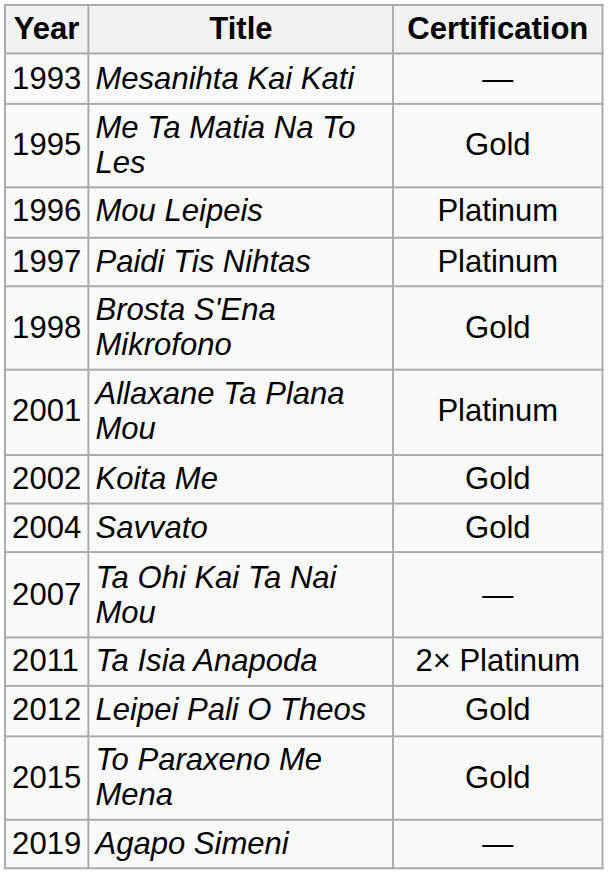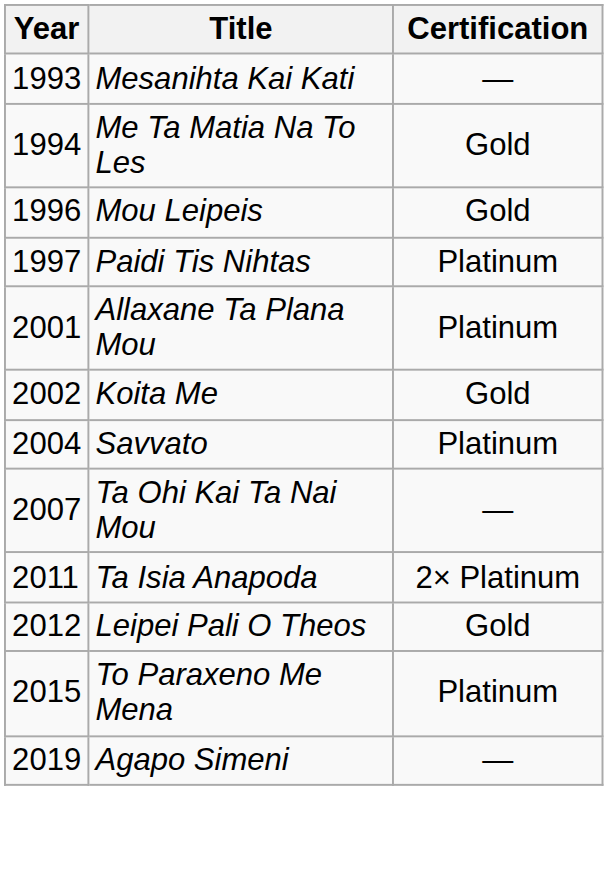Me Ta Matia Na To Les | Year: 1995 -> 1994
Mou Leipeis | Certification: Platinum -> Gold
- row: 1998 | Brosta S'Ena Mikrofono | Gold
Savvato | Certification: Gold -> Platinum
To Paraxeno Me Mena | Certification: Gold -> Platinum
